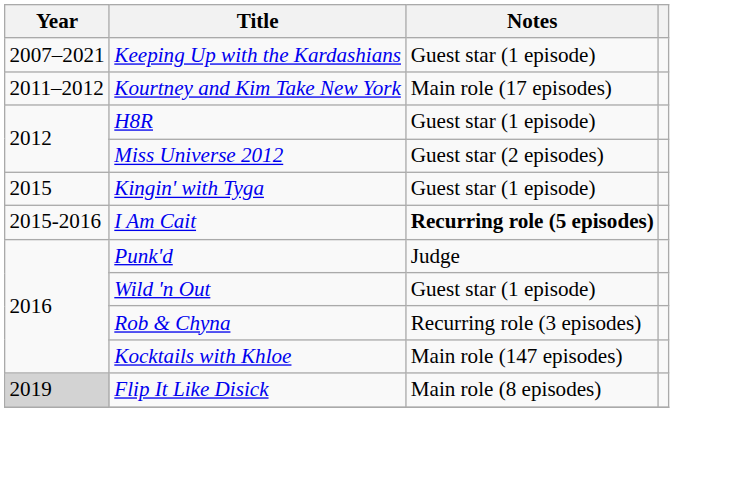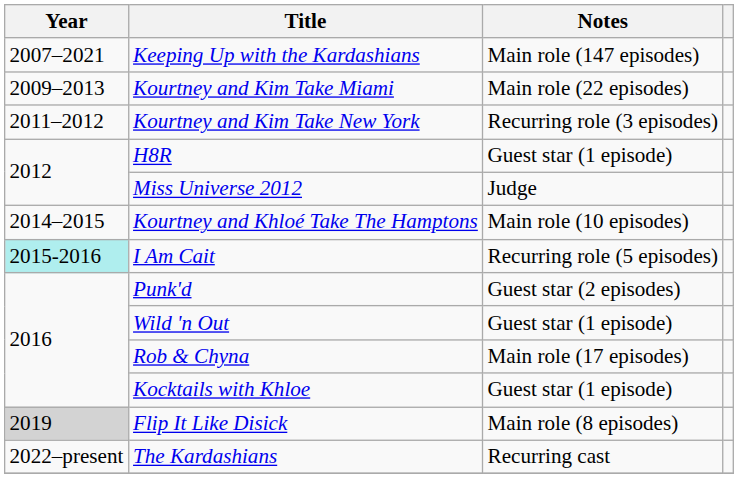Keeping Up with the Kardashians | Notes: Guest star (1 episode) -> Main role (147 episodes)
+ row: 2009–2013 | Kourtney and Kim Take Miami | Main role (22 episodes)
Kourtney and Kim Take New York | Notes: Main role (17 episodes) -> Recurring role (3 episodes)
Miss Universe 2012 | Notes: Guest star (2 episodes) -> Judge
+ row: 2014–2015 | Kourtney and Khloé Take The Hamptons | Main role (10 episodes)
- row: 2015 | Kingin' with Tyga | Guest star (1 episode)
I Am Cait | Year: no background -> paleturquoise background
I Am Cait | Notes: bold -> normal
Punk'd | Notes: Judge -> Guest star (2 episodes)
Rob & Chyna | Notes: Recurring role (3 episodes) -> Main role (17 episodes)
Kocktails with Khloe | Notes: Main role (147 episodes) -> Guest star (1 episode)
+ row: 2022–present | The Kardashians | Recurring cast
